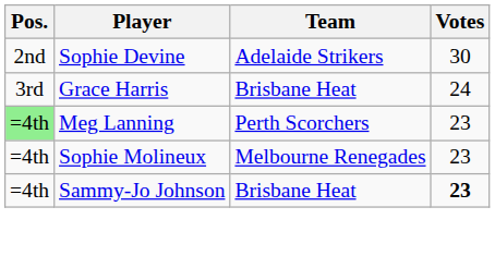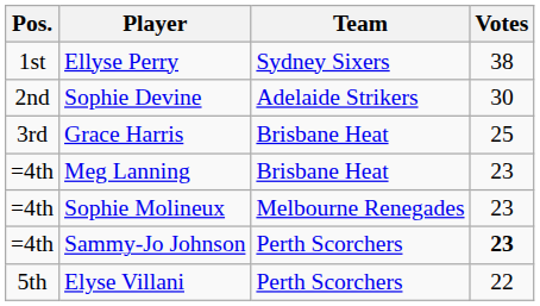+ row: 1st | Ellyse Perry | Sydney Sixers | 38
Grace Harris | Votes: 24 -> 25
Meg Lanning | Pos.: lightgreen background -> no background
Meg Lanning | Team: Perth Scorchers -> Brisbane Heat
Sammy-Jo Johnson | Team: Brisbane Heat -> Perth Scorchers
+ row: 5th | Elyse Villani | Perth Scorchers | 22
